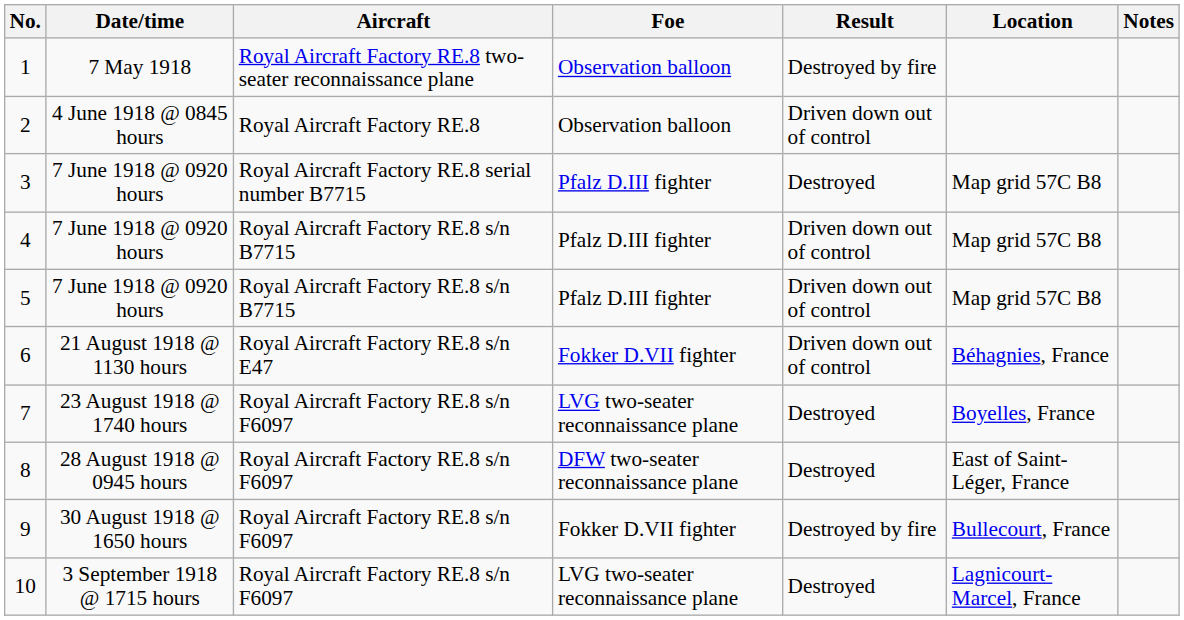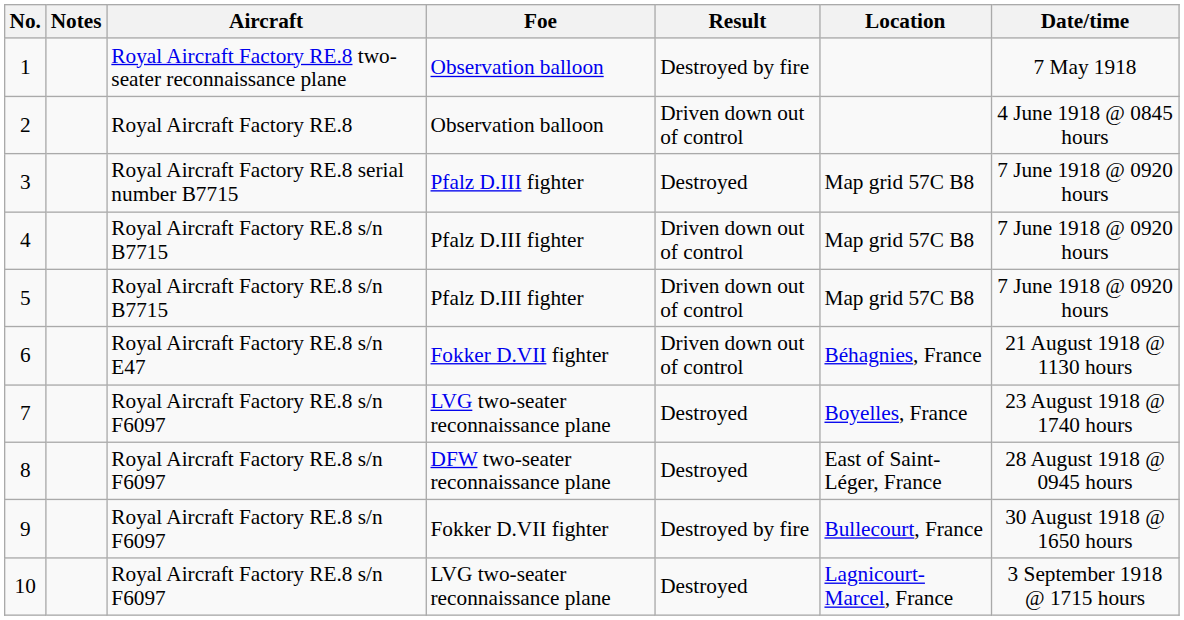columns swapped: Date/time <-> Notes
